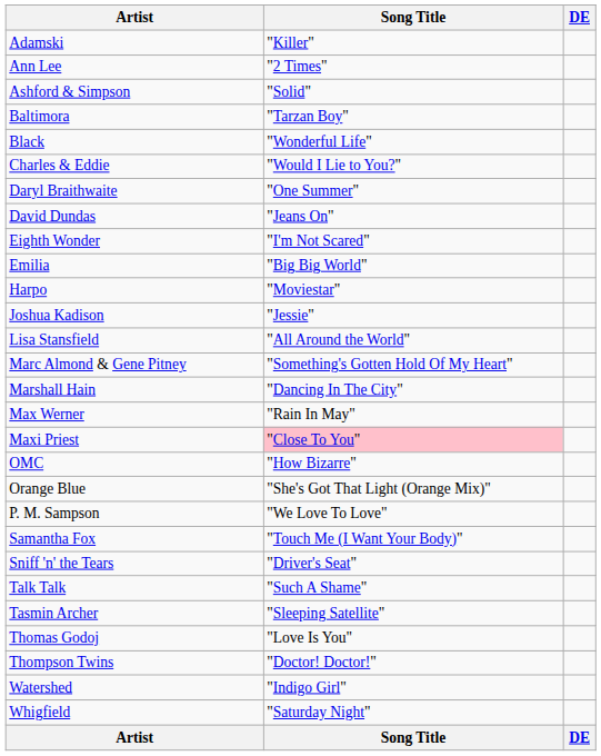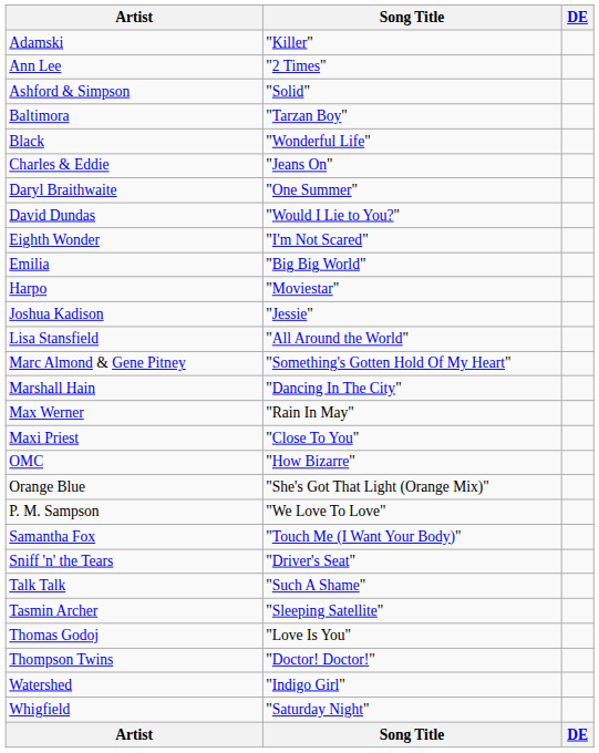Charles & Eddie | Song Title: "Would I Lie to You?" -> "Jeans On"
David Dundas | Song Title: "Jeans On" -> "Would I Lie to You?"
Maxi Priest | Song Title: pink background -> no background
